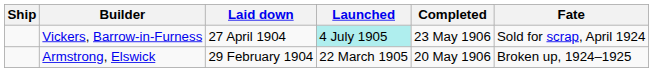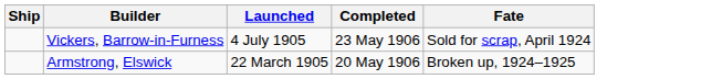- column: Laid down | 27 April 1904 | 29 February 1904
Vickers, Barrow-in-Furness | Launched: paleturquoise background -> no background
